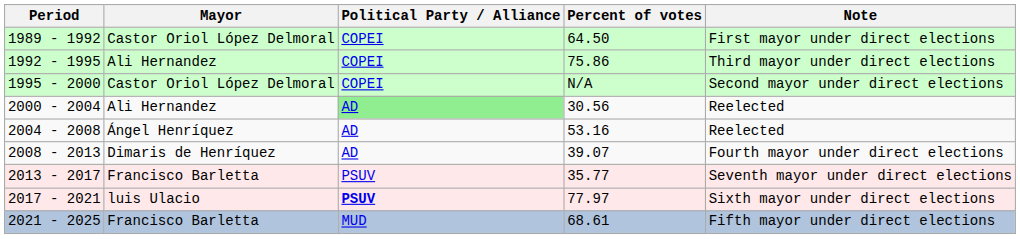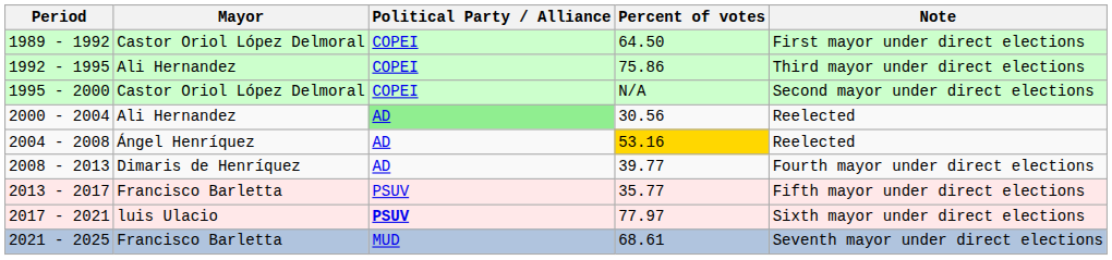2004 - 2008 | Percent of votes: no background -> gold background
2008 - 2013 | Percent of votes: 39.07 -> 39.77
2013 - 2017 | Note: Seventh mayor under direct elections -> Fifth mayor under direct elections
2021 - 2025 | Note: Fifth mayor under direct elections -> Seventh mayor under direct elections
